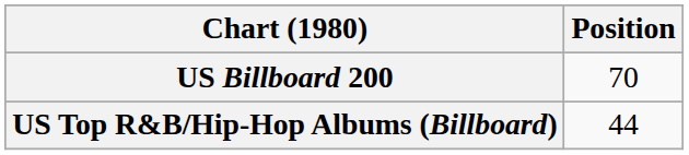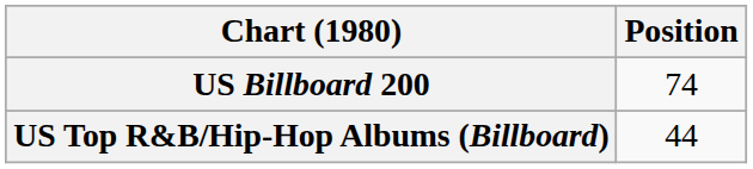US Billboard 200 | Position: 70 -> 74
